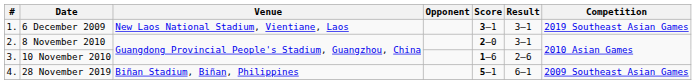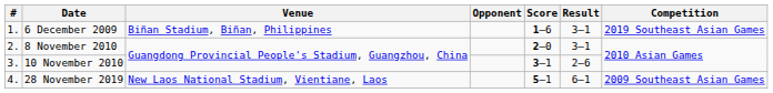6 December 2009 | Venue: New Laos National Stadium, Vientiane, Laos -> Biñan Stadium, Biñan, Philippines
6 December 2009 | Score: 3–1 -> 1–6
10 November 2010 | Score: 1–6 -> 3–1
28 November 2019 | Venue: Biñan Stadium, Biñan, Philippines -> New Laos National Stadium, Vientiane, Laos
